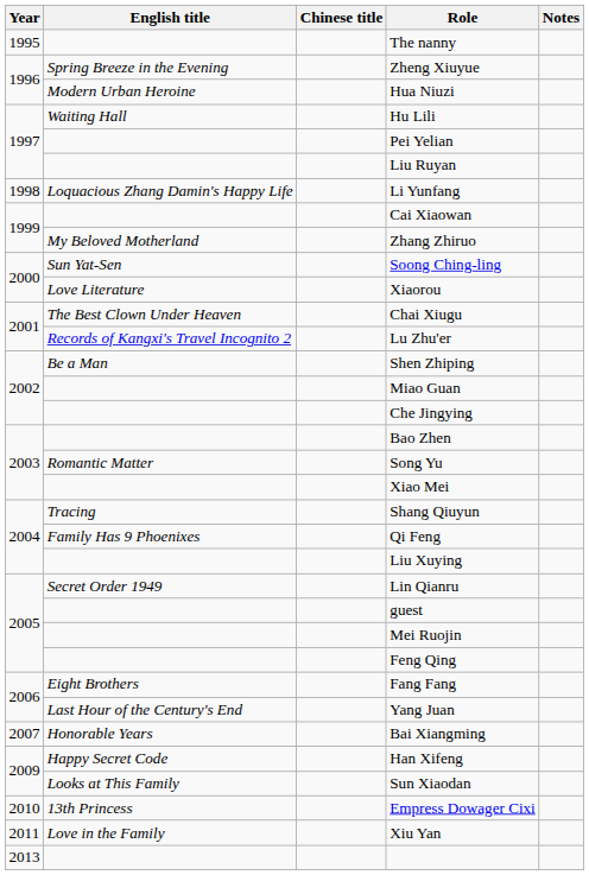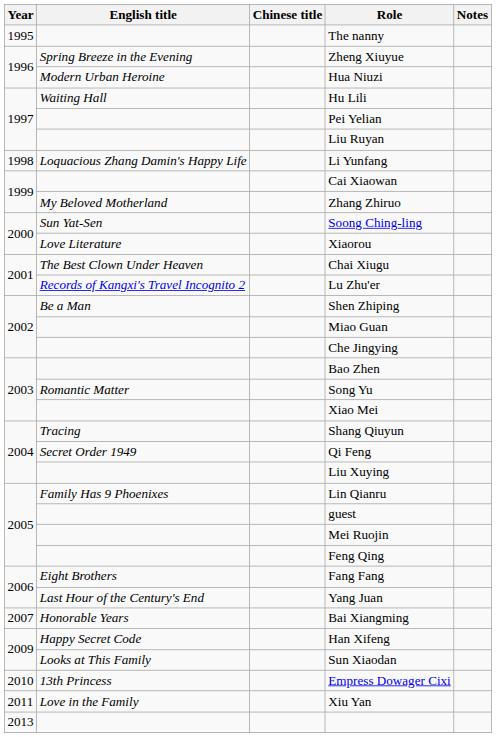Qi Feng | English title: Family Has 9 Phoenixes -> Secret Order 1949
Lin Qianru | English title: Secret Order 1949 -> Family Has 9 Phoenixes
